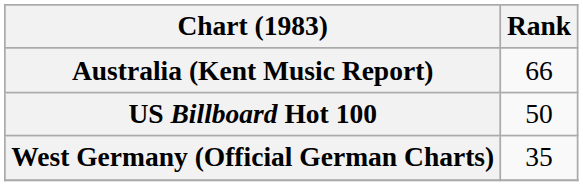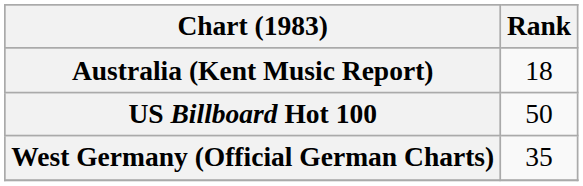Australia (Kent Music Report) | Rank: 66 -> 18
